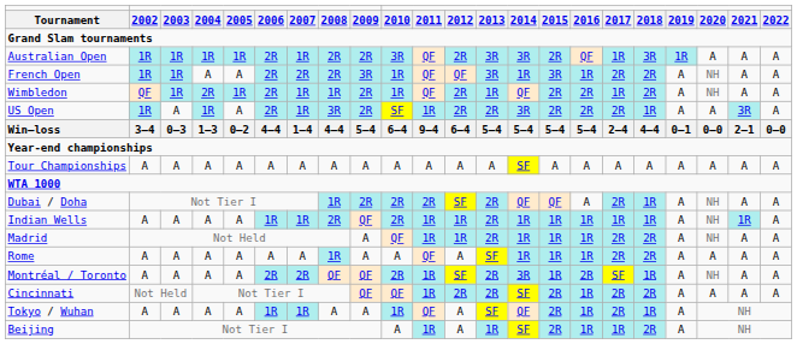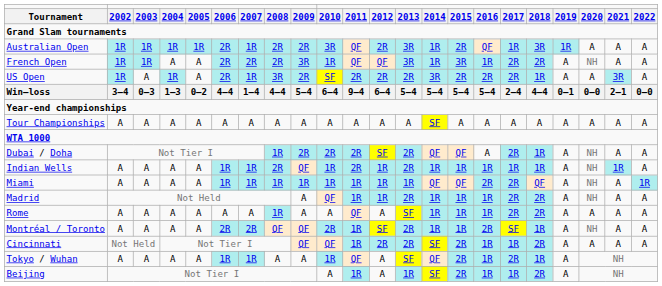Australian Open | column 14: 3R -> 1R
- row: Wimbledon | QF | 1R | 2R | 1R | 2R | 1R | 1R | 2R | 1R | QF | 2R | 1R | QF | 2R | 2R | 1R | 2R | A | NH | A | A
US Open | column 11: 1R -> 2R
Indian Wells | column 10: 2R -> 1R
Indian Wells | column 11: 1R -> 2R
+ row: Miami | A | A | A | A | 1R | 1R | 1R | 1R | 1R | 1R | 1R | 1R | QF | QF | 2R | 2R | QF | A | NH | A | 1R
Montréal / Toronto | column 14: 3R -> 1R
Cincinnati | column 17: 2R -> 1R
